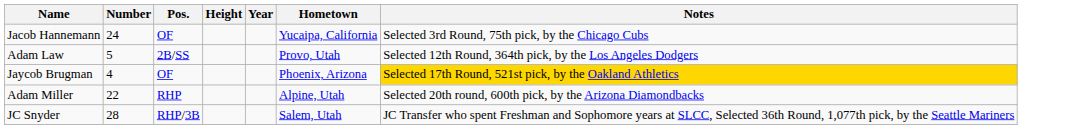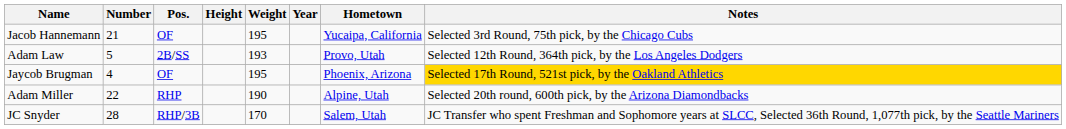+ column: Weight | 195 | 193 | 195 | 190 | 170
Jacob Hannemann | Number: 24 -> 21
